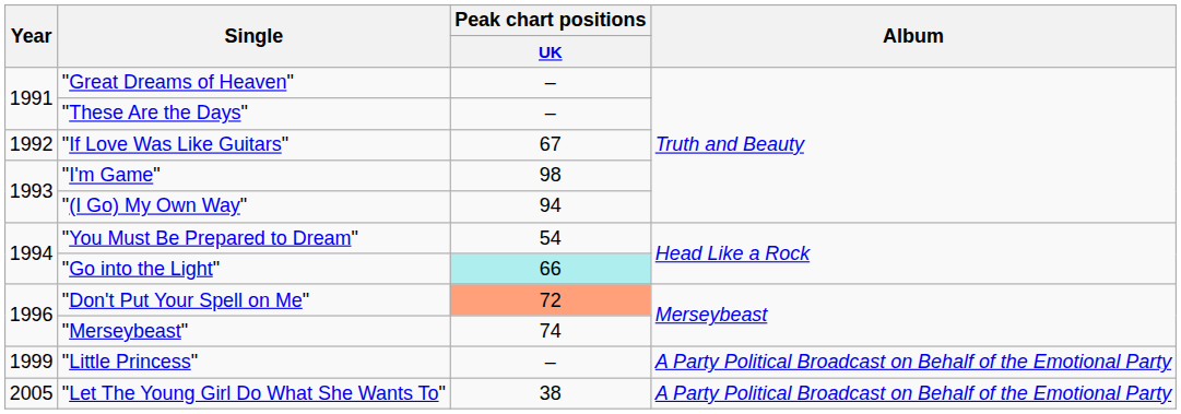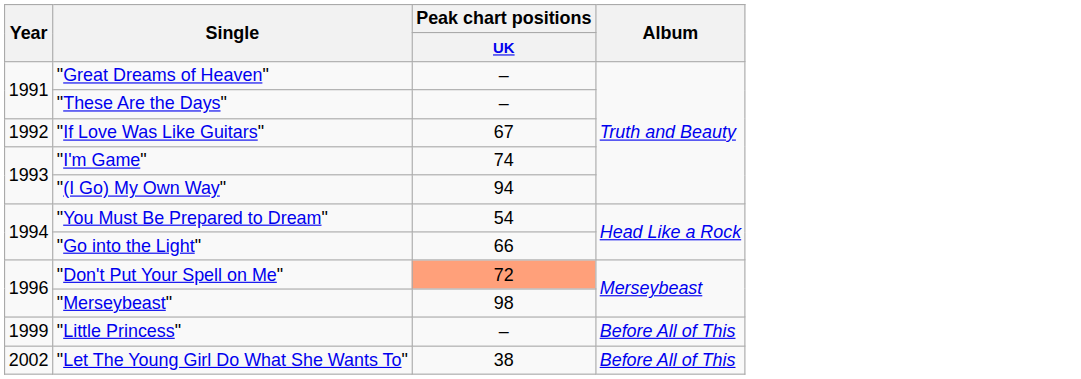"I'm Game" | Peak chart positions / UK: 98 -> 74
"Go into the Light" | Peak chart positions / UK: paleturquoise background -> no background
"Merseybeast" | Peak chart positions / UK: 74 -> 98
"Little Princess" | Album: A Party Political Broadcast on Behalf of the Emotional Party -> Before All of This
"Let The Young Girl Do What She Wants To" | Year: 2005 -> 2002
"Let The Young Girl Do What She Wants To" | Album: A Party Political Broadcast on Behalf of the Emotional Party -> Before All of This
